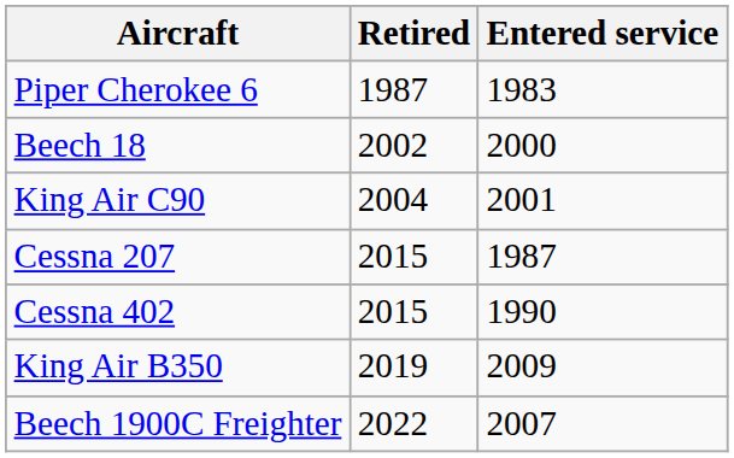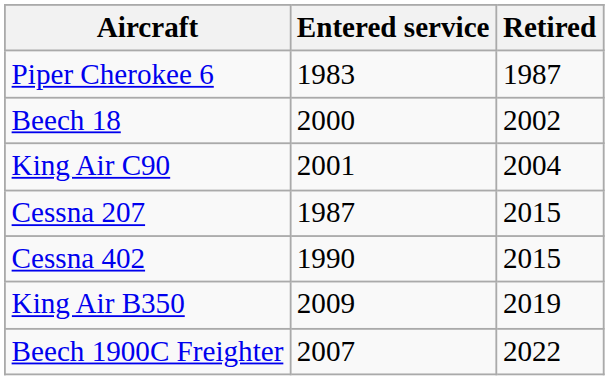columns swapped: Entered service <-> Retired
